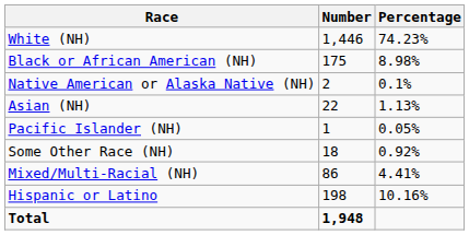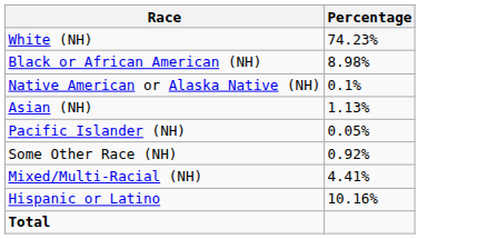- column: Number | 1,446 | 175 | 2 | 22 | 1 | 18 | 86 | 198 | 1,948
